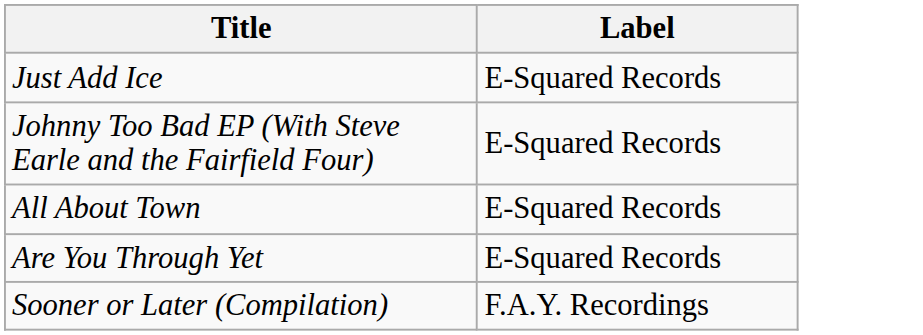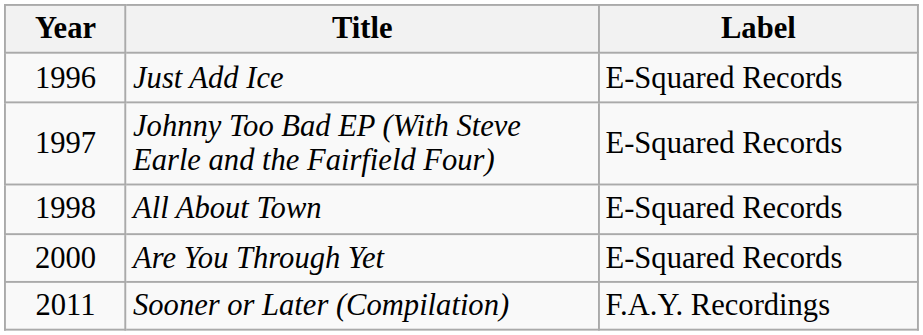+ column: Year | 1996 | 1997 | 1998 | 2000 | 2011
